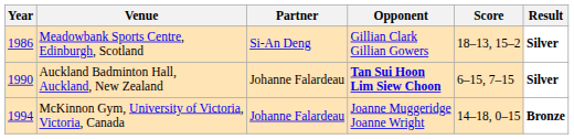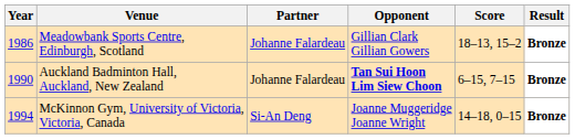Meadowbank Sports Centre, Edinburgh, Scotland | Partner: Si-An Deng -> Johanne Falardeau
Meadowbank Sports Centre, Edinburgh, Scotland | Result: Silver -> Bronze
Auckland Badminton Hall, Auckland, New Zealand | Result: Silver -> Bronze
McKinnon Gym, University of Victoria, Victoria, Canada | Partner: Johanne Falardeau -> Si-An Deng
